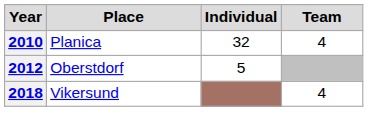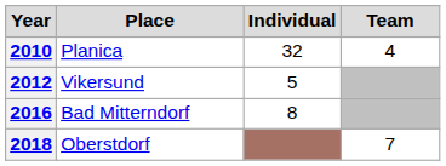2012 | Place: Oberstdorf -> Vikersund
+ row: 2016 | Bad Mitterndorf | 8
2018 | Place: Vikersund -> Oberstdorf
2018 | Team: 4 -> 7
